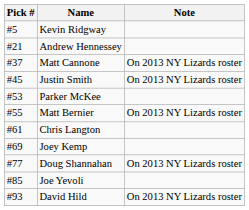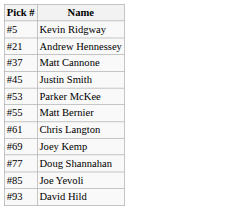- column: Note | On 2013 NY Lizards roster | On 2013 NY Lizards roster | On 2013 NY Lizards roster | On 2013 NY Lizards roster | On 2013 NY Lizards roster
